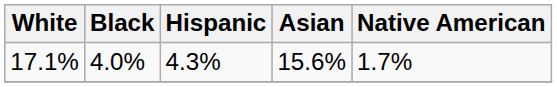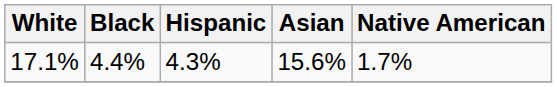17.1% | Black: 4.0% -> 4.4%
